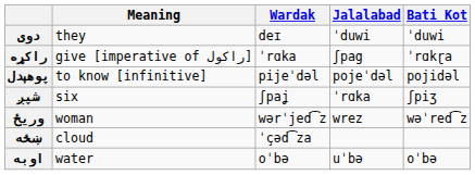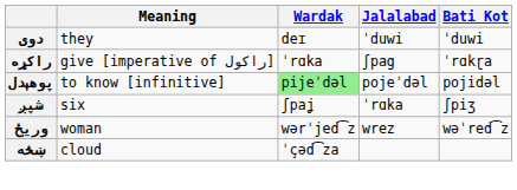پوهېدل | Wardak: no background -> lightgreen background
- row: اوبه | water | oˈbə | uˈbə | oˈbə
